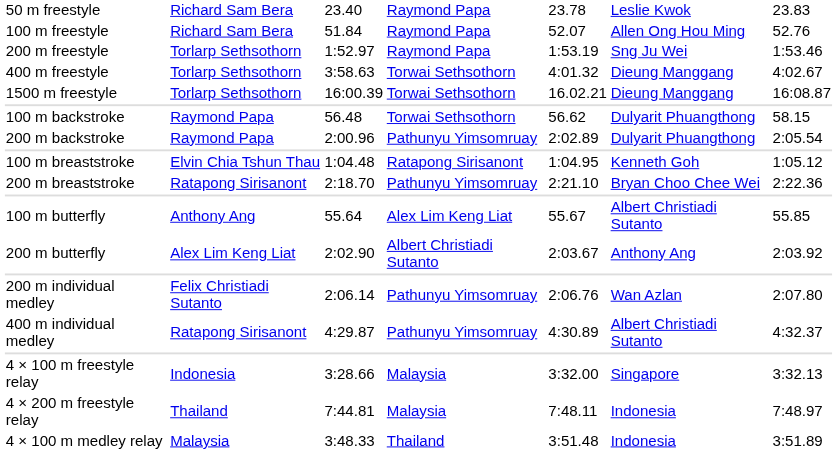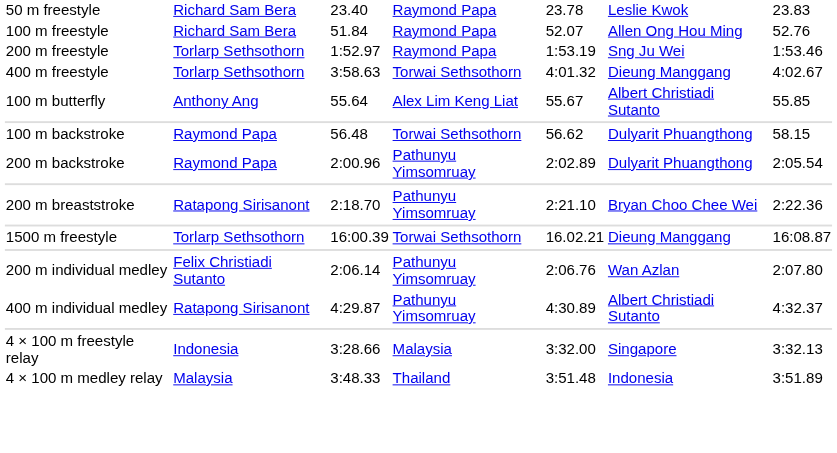rows swapped: 1500 m freestyle <-> 100 m butterfly
- row: 100 m breaststroke | Elvin Chia Tshun Thau | 1:04.48 | Ratapong Sirisanont | 1:04.95 | Kenneth Goh | 1:05.12
- row: 200 m butterfly | Alex Lim Keng Liat | 2:02.90 | Albert Christiadi Sutanto | 2:03.67 | Anthony Ang | 2:03.92
- row: 4 × 200 m freestyle relay | Thailand | 7:44.81 | Malaysia | 7:48.11 | Indonesia | 7:48.97
